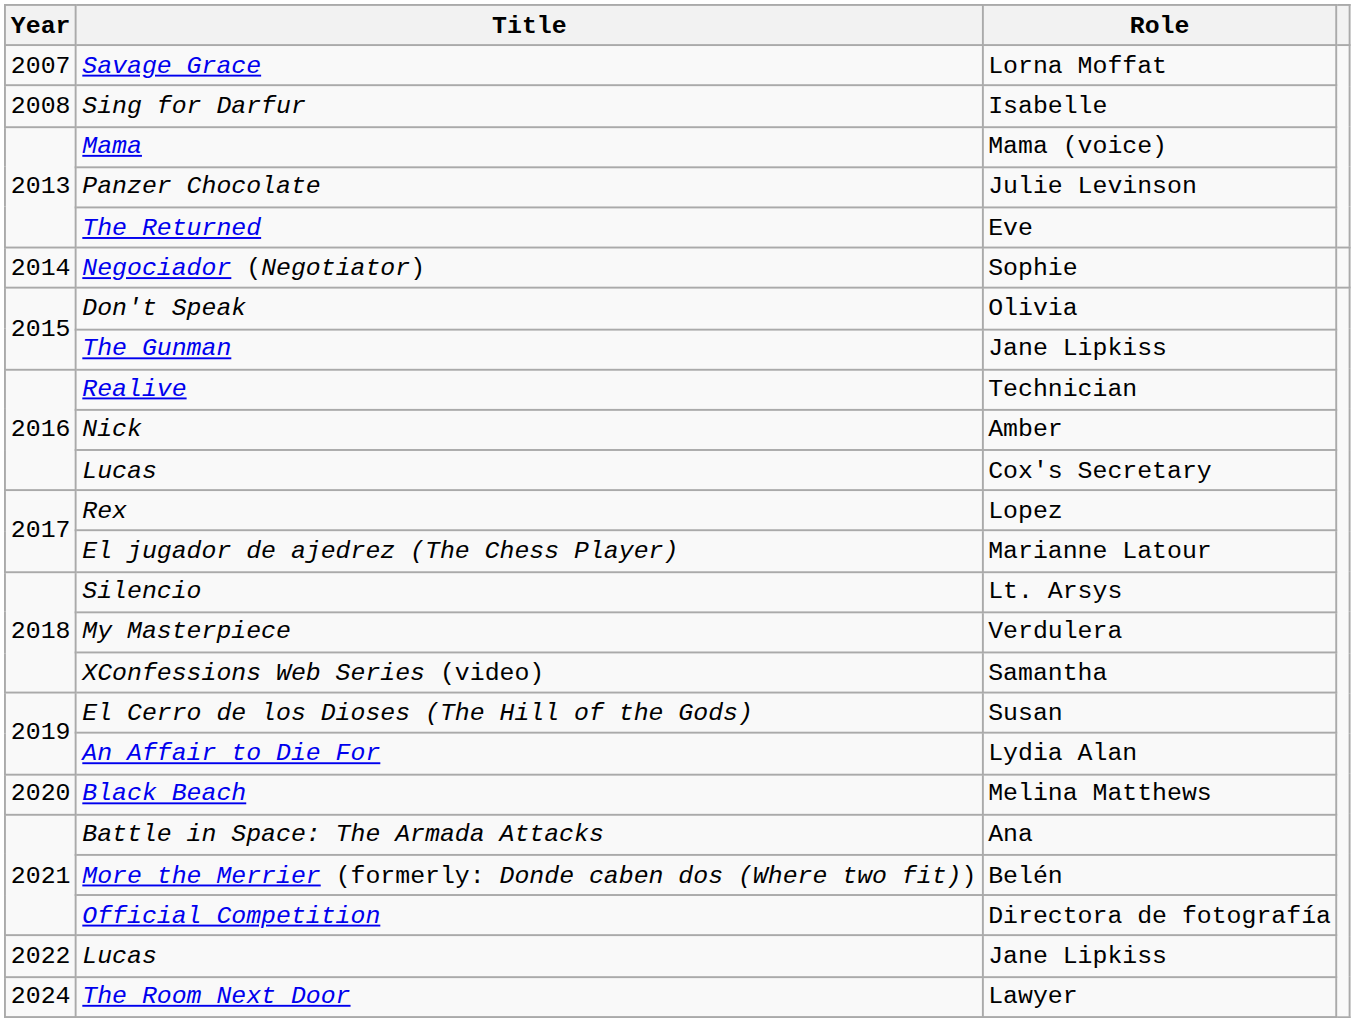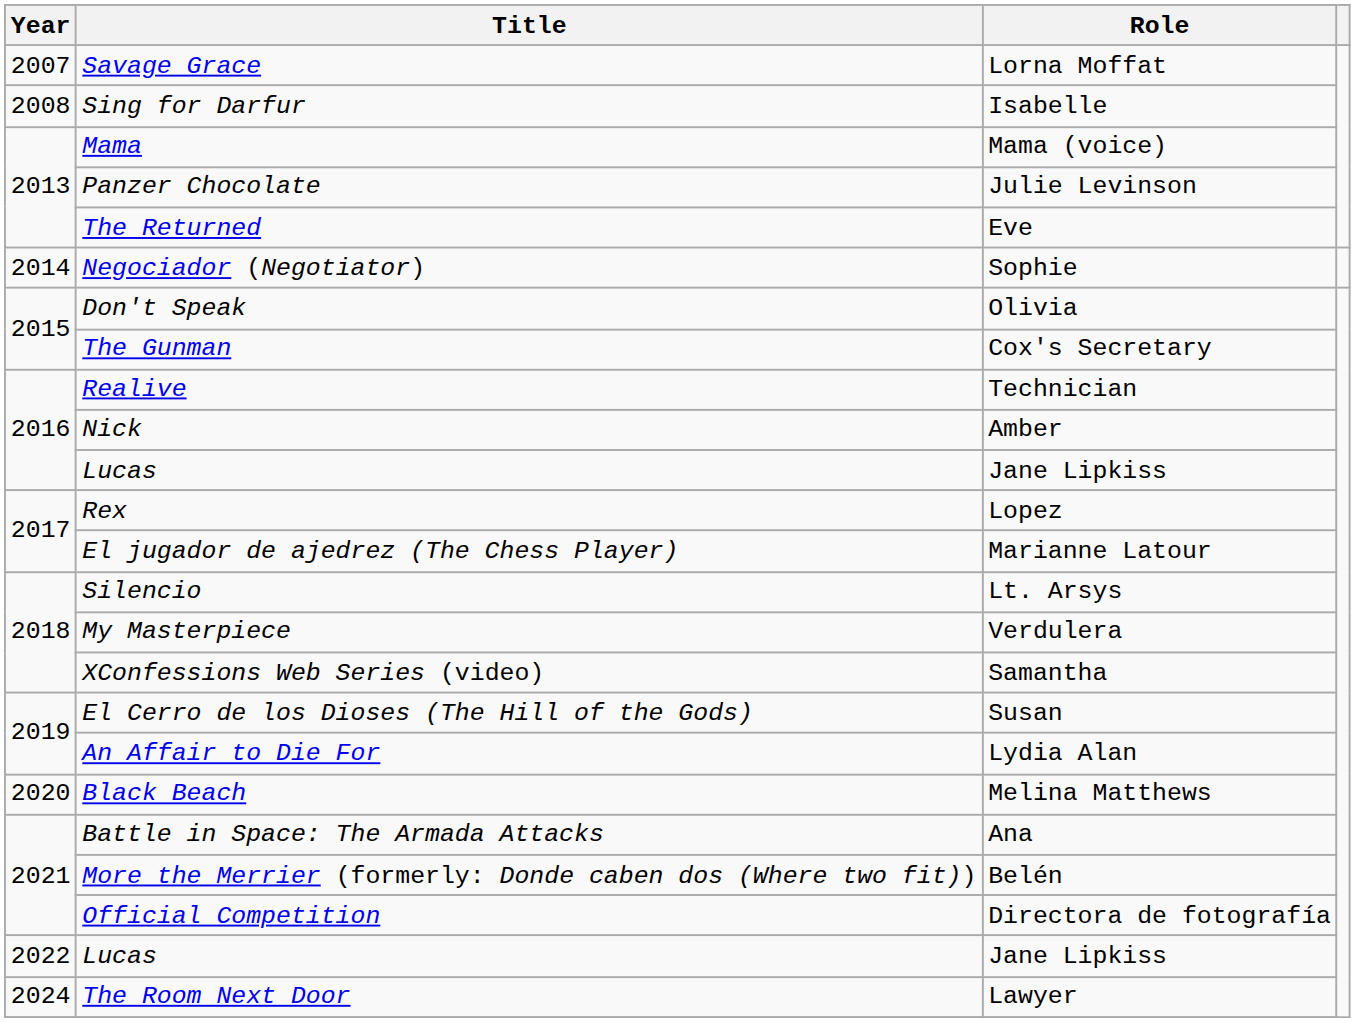The Gunman | Role: Jane Lipkiss -> Cox's Secretary
2016 / Lucas | Role: Cox's Secretary -> Jane Lipkiss
